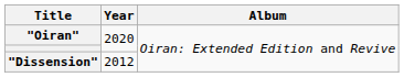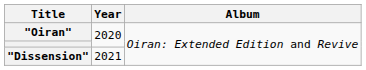"Dissension" | Year: 2012 -> 2021
